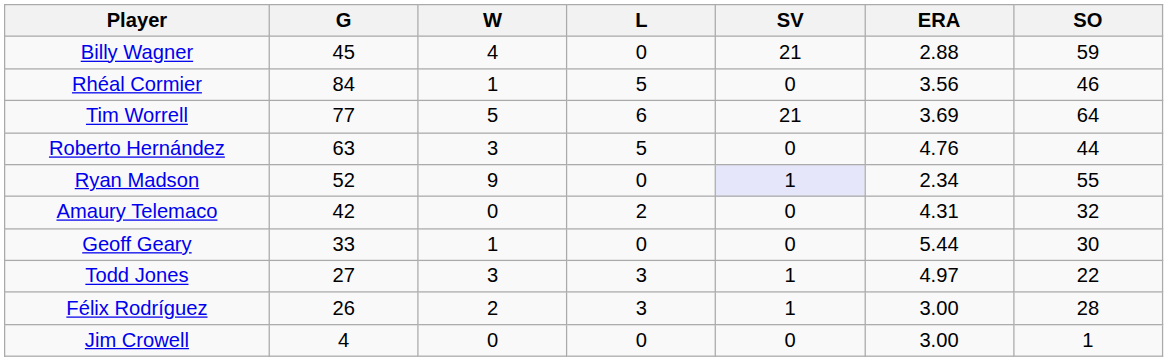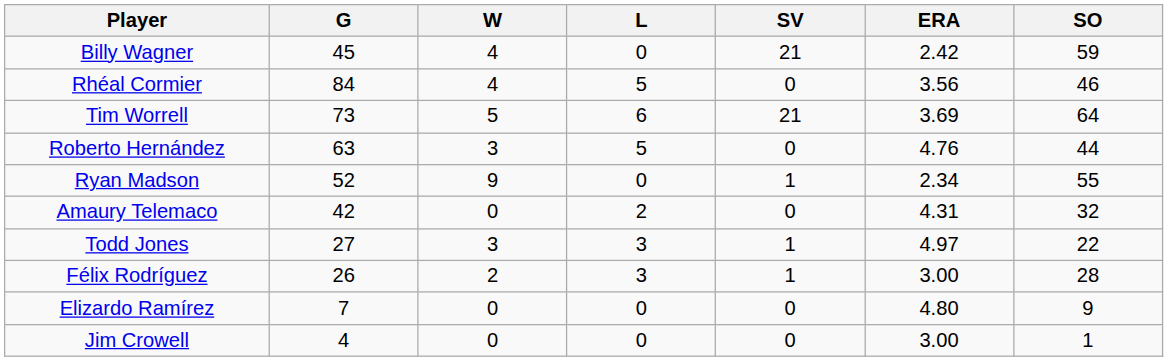Billy Wagner | ERA: 2.88 -> 2.42
Rhéal Cormier | W: 1 -> 4
Tim Worrell | G: 77 -> 73
Ryan Madson | SV: lavender background -> no background
- row: Geoff Geary | 33 | 1 | 0 | 0 | 5.44 | 30
+ row: Elizardo Ramírez | 7 | 0 | 0 | 0 | 4.80 | 9
